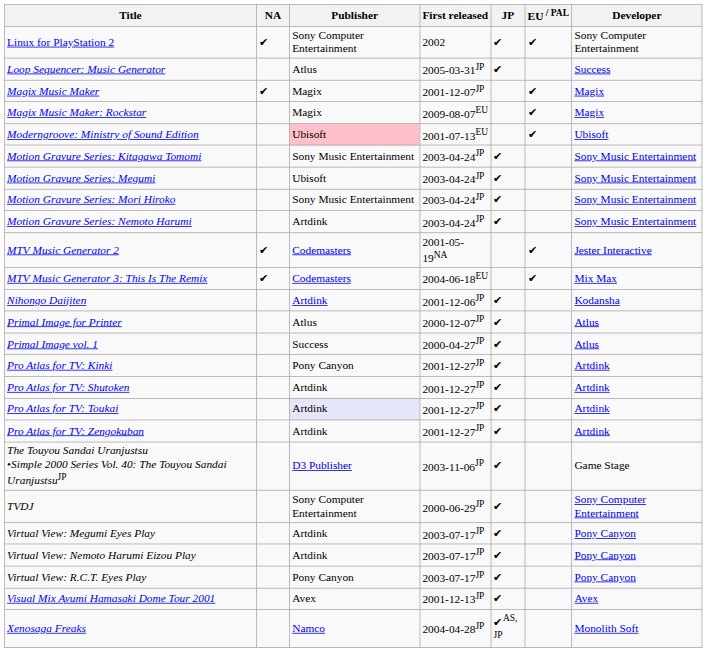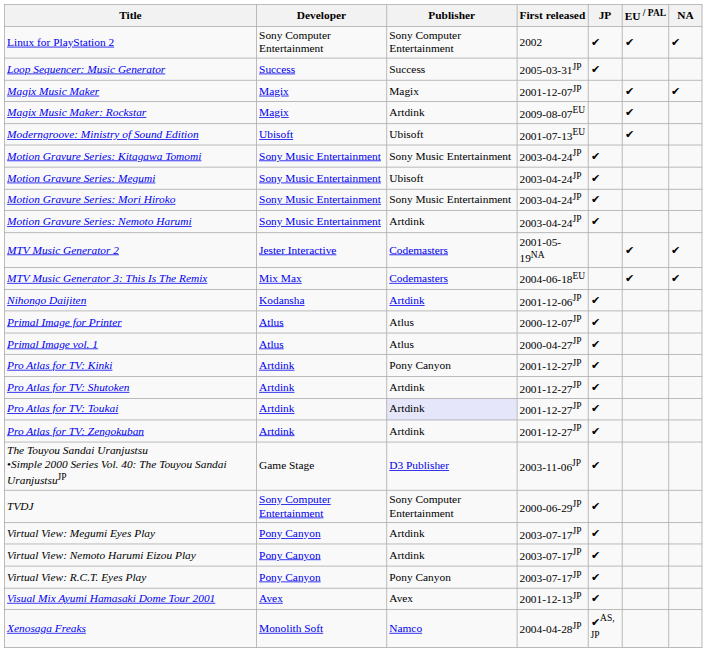columns swapped: Developer <-> NA
Loop Sequencer: Music Generator | Publisher: Atlus -> Success
Magix Music Maker: Rockstar | Publisher: Magix -> Artdink
Moderngroove: Ministry of Sound Edition | Publisher: pink background -> no background
Primal Image vol. 1 | Publisher: Success -> Atlus
